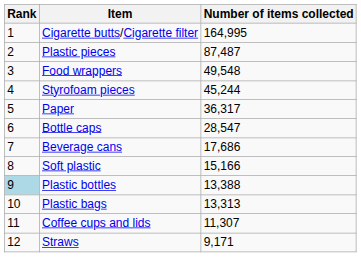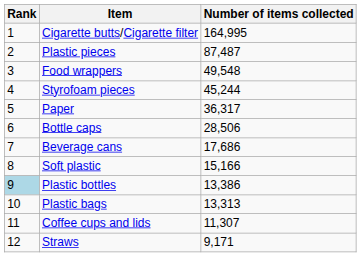Bottle caps | Number of items collected: 28,547 -> 28,506
Plastic bottles | Number of items collected: 13,388 -> 13,386
